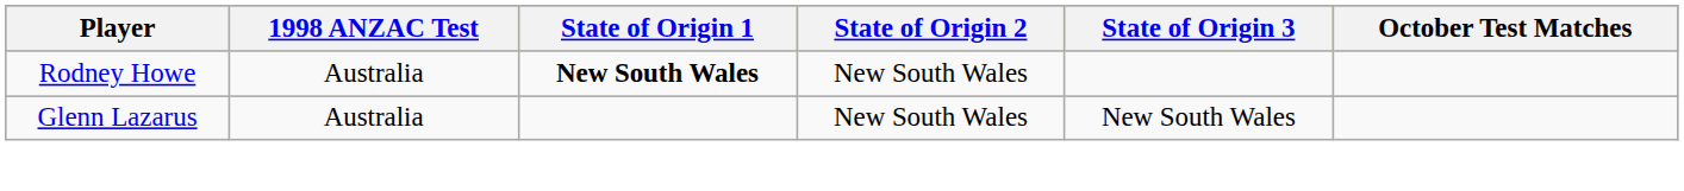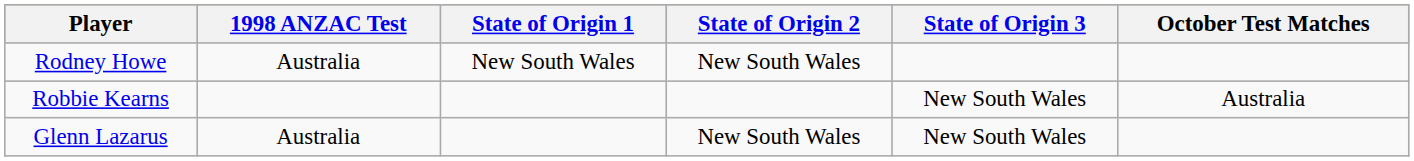Rodney Howe | State of Origin 1: bold -> normal
+ row: Robbie Kearns | New South Wales | Australia
